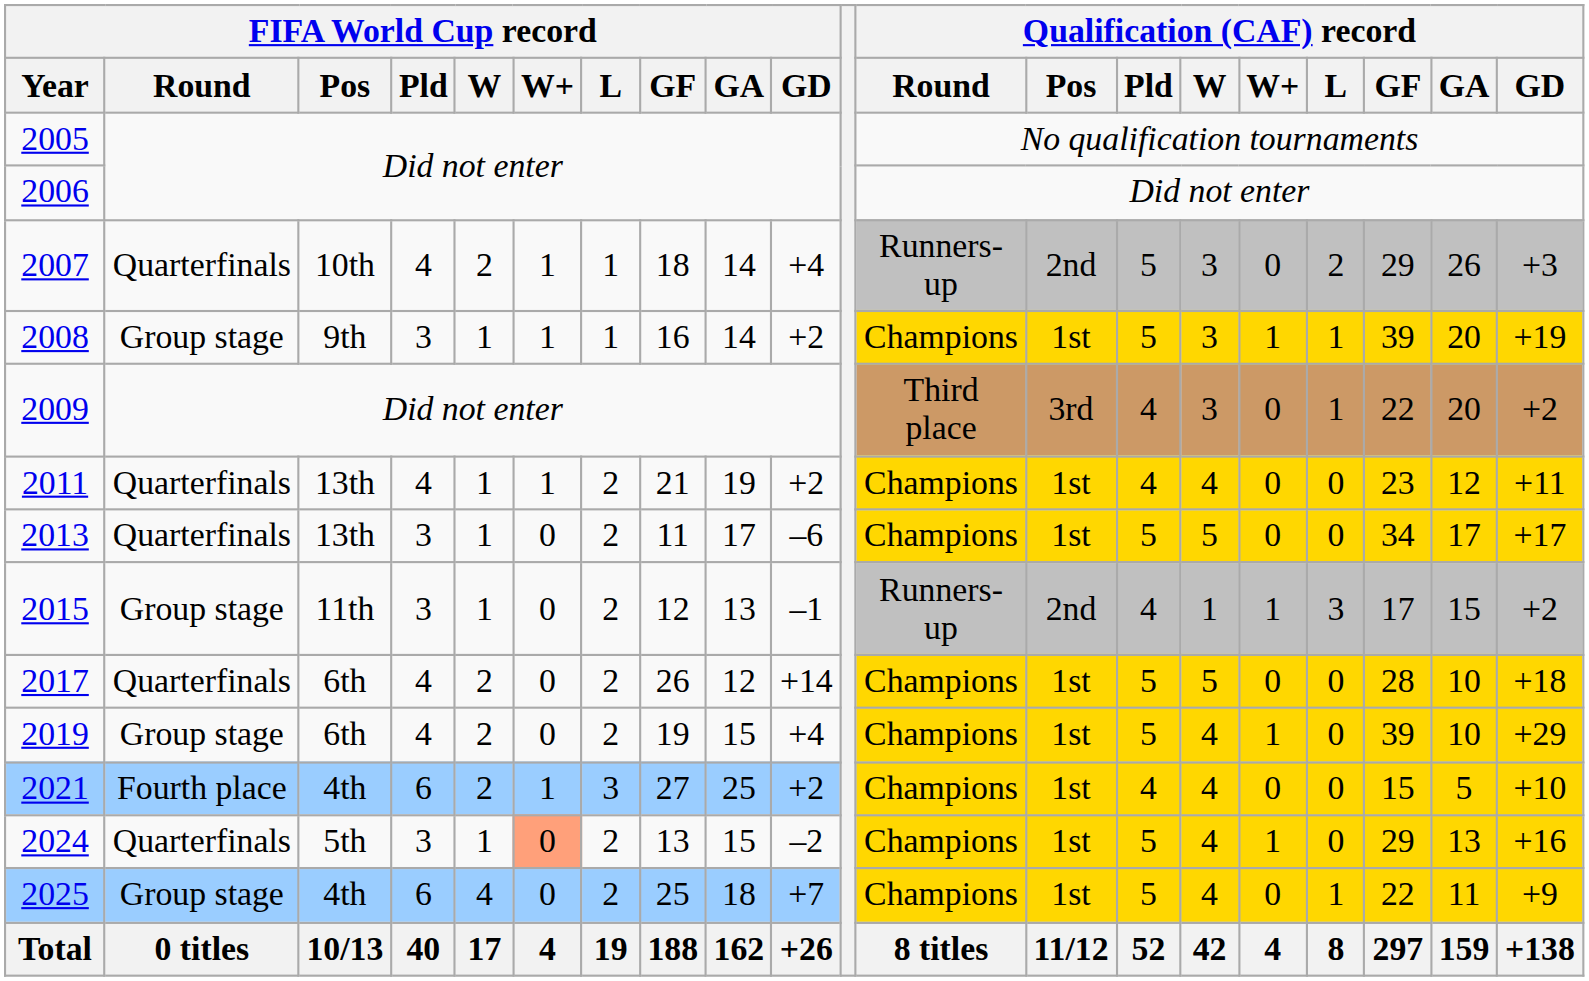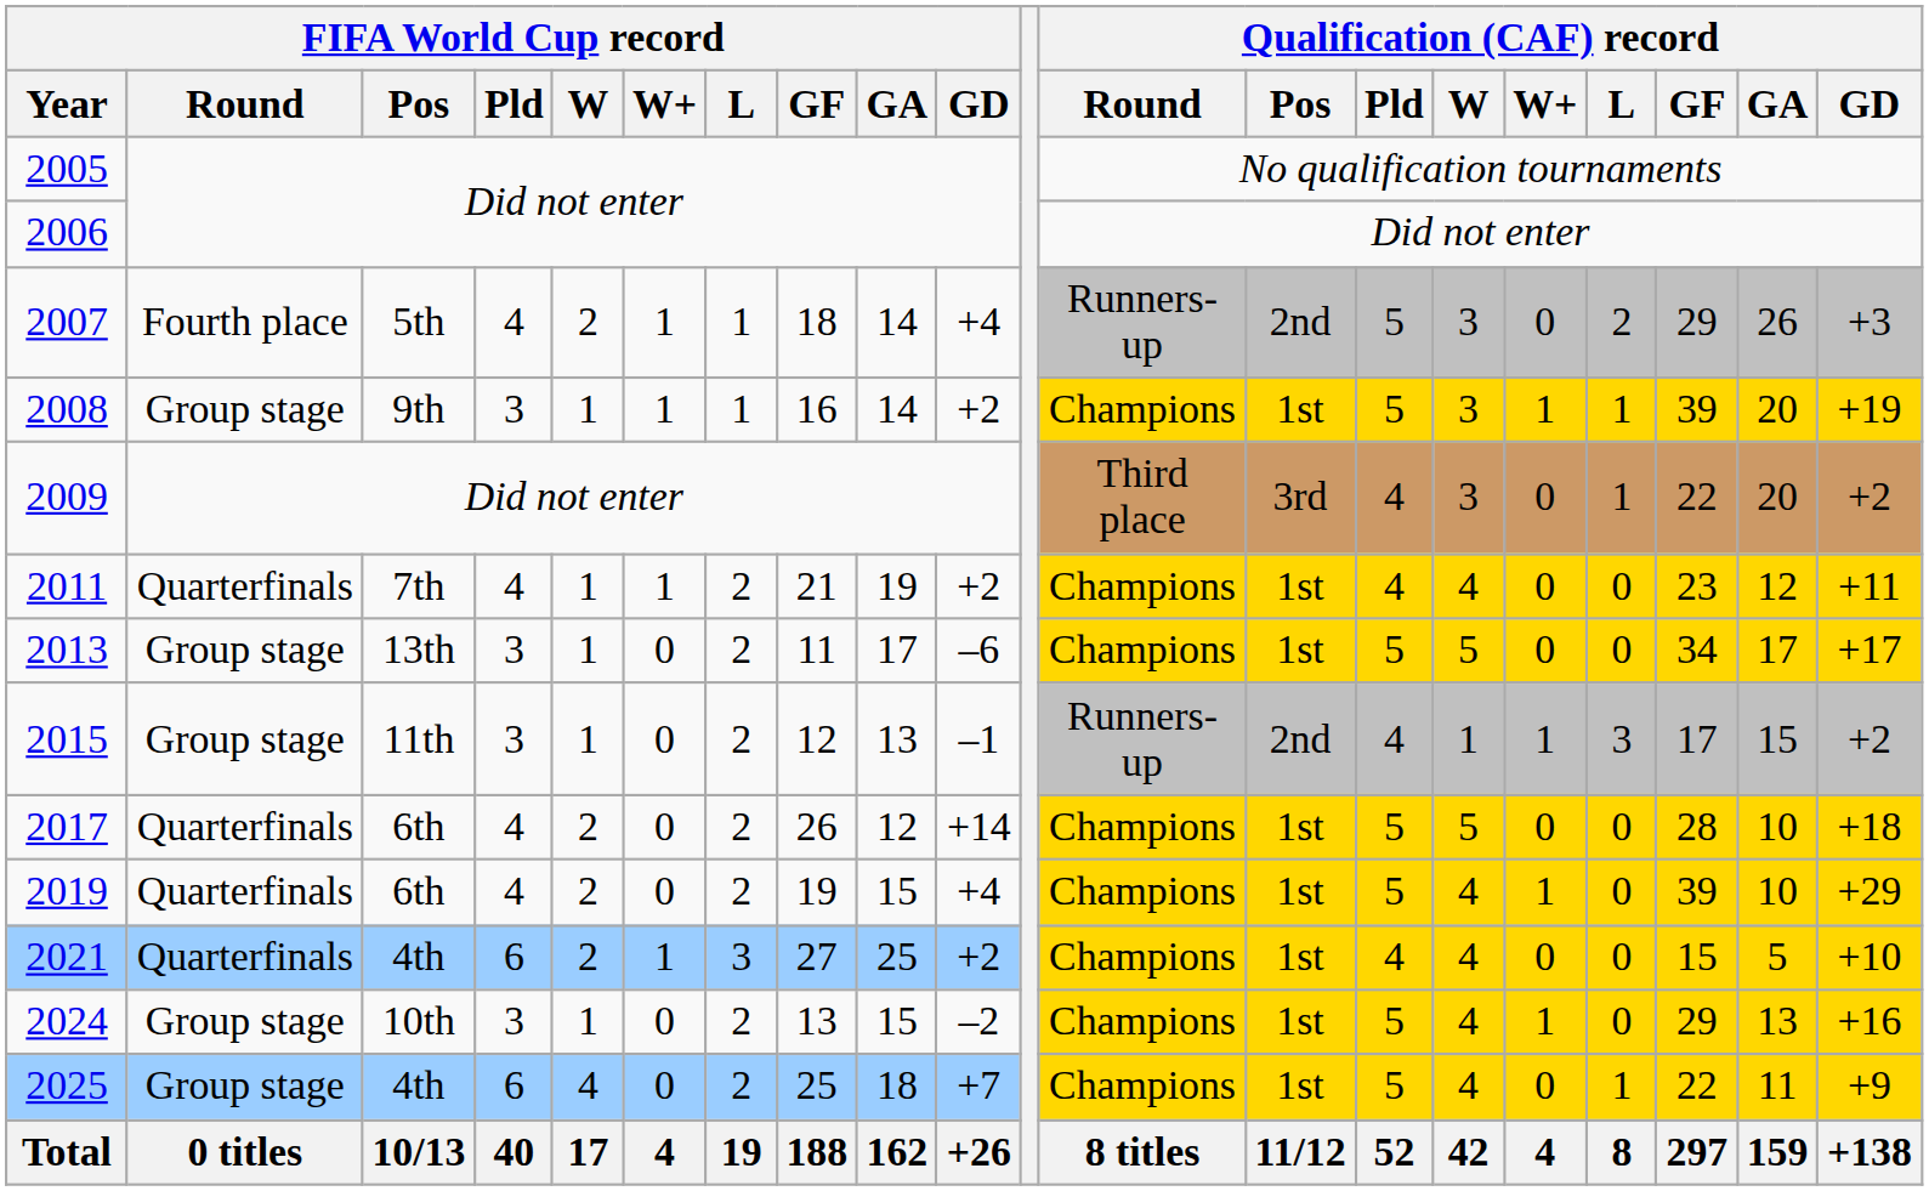2007 | FIFA World Cup record / Round: Quarterfinals -> Fourth place
2007 | FIFA World Cup record / Pos: 10th -> 5th
2011 | FIFA World Cup record / Pos: 13th -> 7th
2013 | FIFA World Cup record / Round: Quarterfinals -> Group stage
2019 | FIFA World Cup record / Round: Group stage -> Quarterfinals
2021 | FIFA World Cup record / Round: Fourth place -> Quarterfinals
2024 | FIFA World Cup record / Round: Quarterfinals -> Group stage
2024 | FIFA World Cup record / Pos: 5th -> 10th
2024 | FIFA World Cup record / W+: lightsalmon background -> no background
